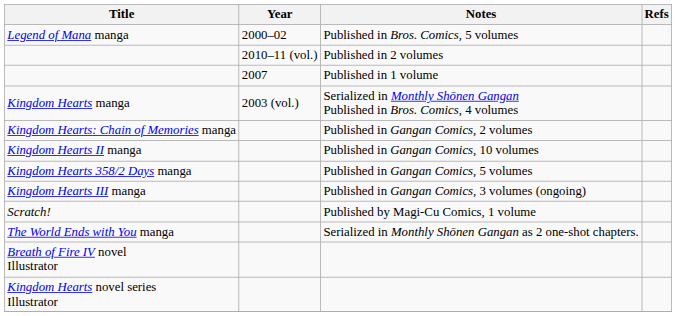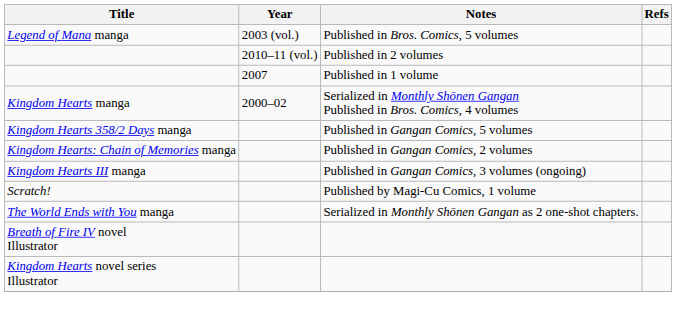Legend of Mana manga | Year: 2000–02 -> 2003 (vol.)
Kingdom Hearts manga | Year: 2003 (vol.) -> 2000–02
rows swapped: Kingdom Hearts: Chain of Memories manga <-> Kingdom Hearts 358/2 Days manga
- row: Kingdom Hearts II manga | Published in Gangan Comics, 10 volumes
